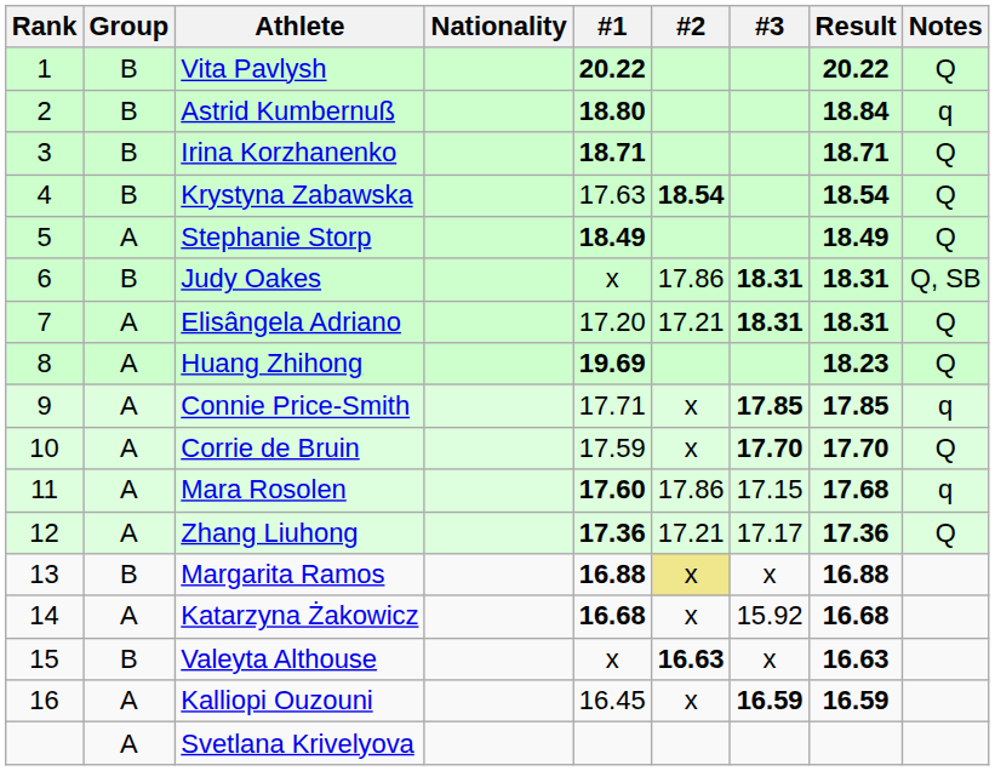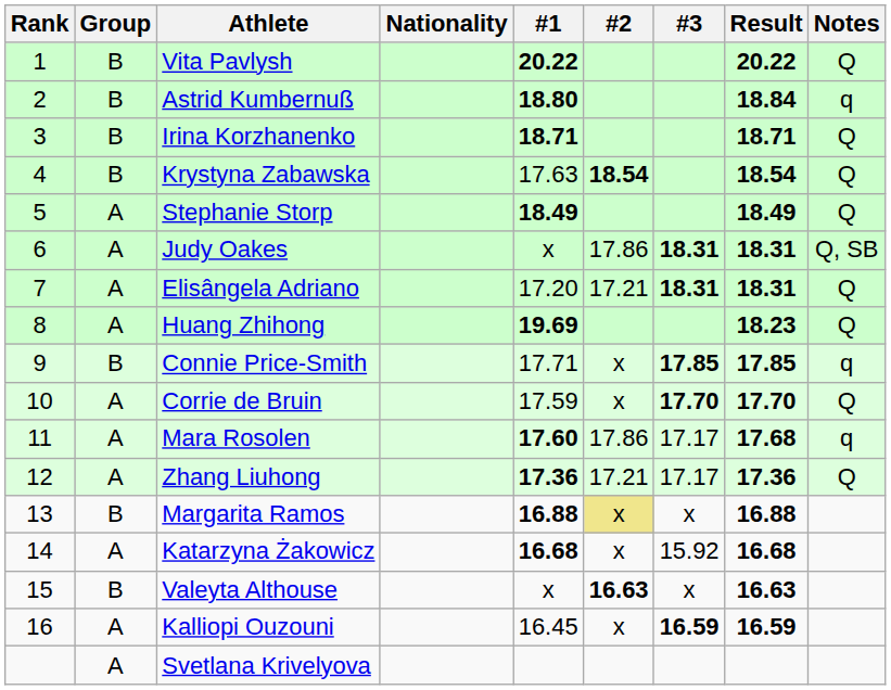Judy Oakes | Group: B -> A
Connie Price-Smith | Group: A -> B
Mara Rosolen | #3: 17.15 -> 17.17
